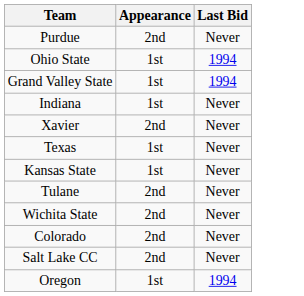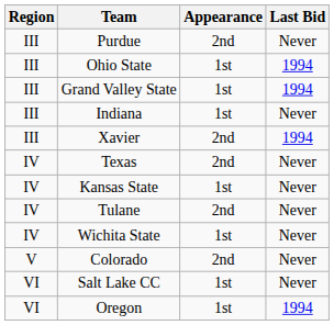+ column: Region | III | III | III | III | III | IV | IV | IV | IV | V | VI | VI
Xavier | Last Bid: Never -> 1994
Texas | Appearance: 1st -> 2nd
Wichita State | Appearance: 2nd -> 1st
Salt Lake CC | Appearance: 2nd -> 1st
